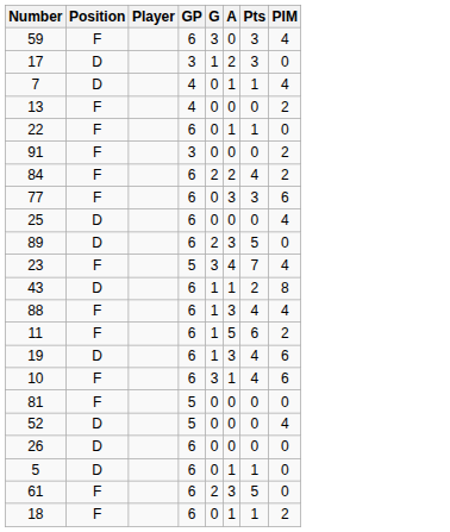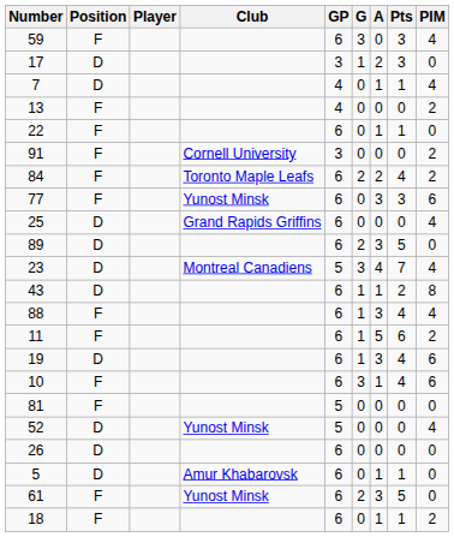+ column: Club | Cornell University | Toronto Maple Leafs | Yunost Minsk | Grand Rapids Griffins | Montreal Canadiens | Yunost Minsk | Amur Khabarovsk | Yunost Minsk
23 | Position: F -> D
